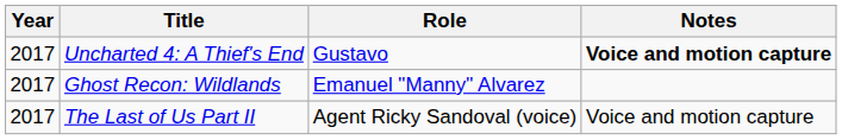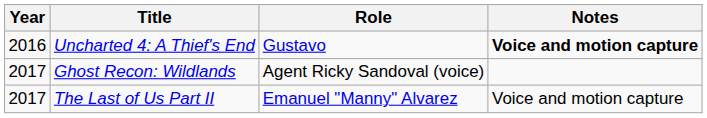Uncharted 4: A Thief's End | Year: 2017 -> 2016
Ghost Recon: Wildlands | Role: Emanuel "Manny" Alvarez -> Agent Ricky Sandoval (voice)
The Last of Us Part II | Role: Agent Ricky Sandoval (voice) -> Emanuel "Manny" Alvarez
